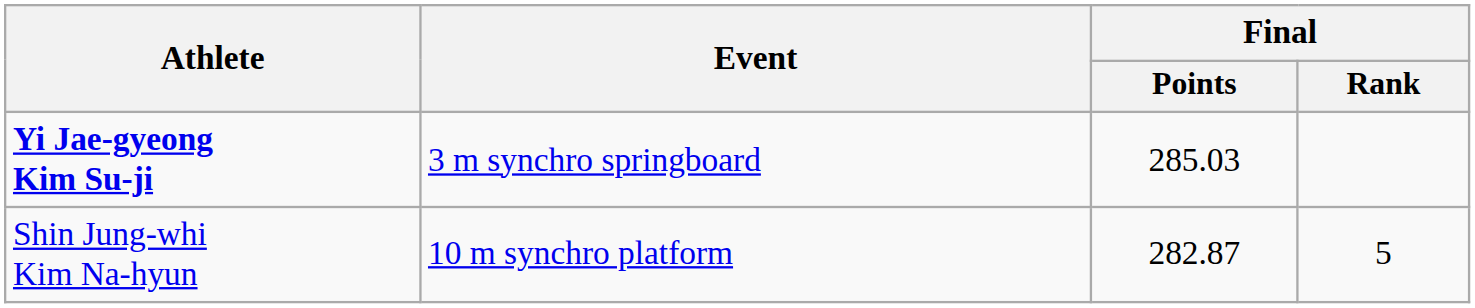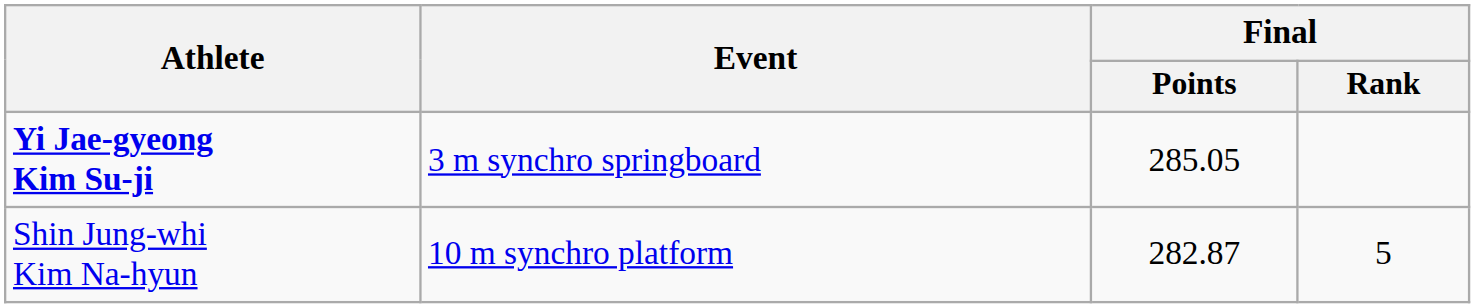Yi Jae-gyeong Kim Su-ji | Final / Points: 285.03 -> 285.05
